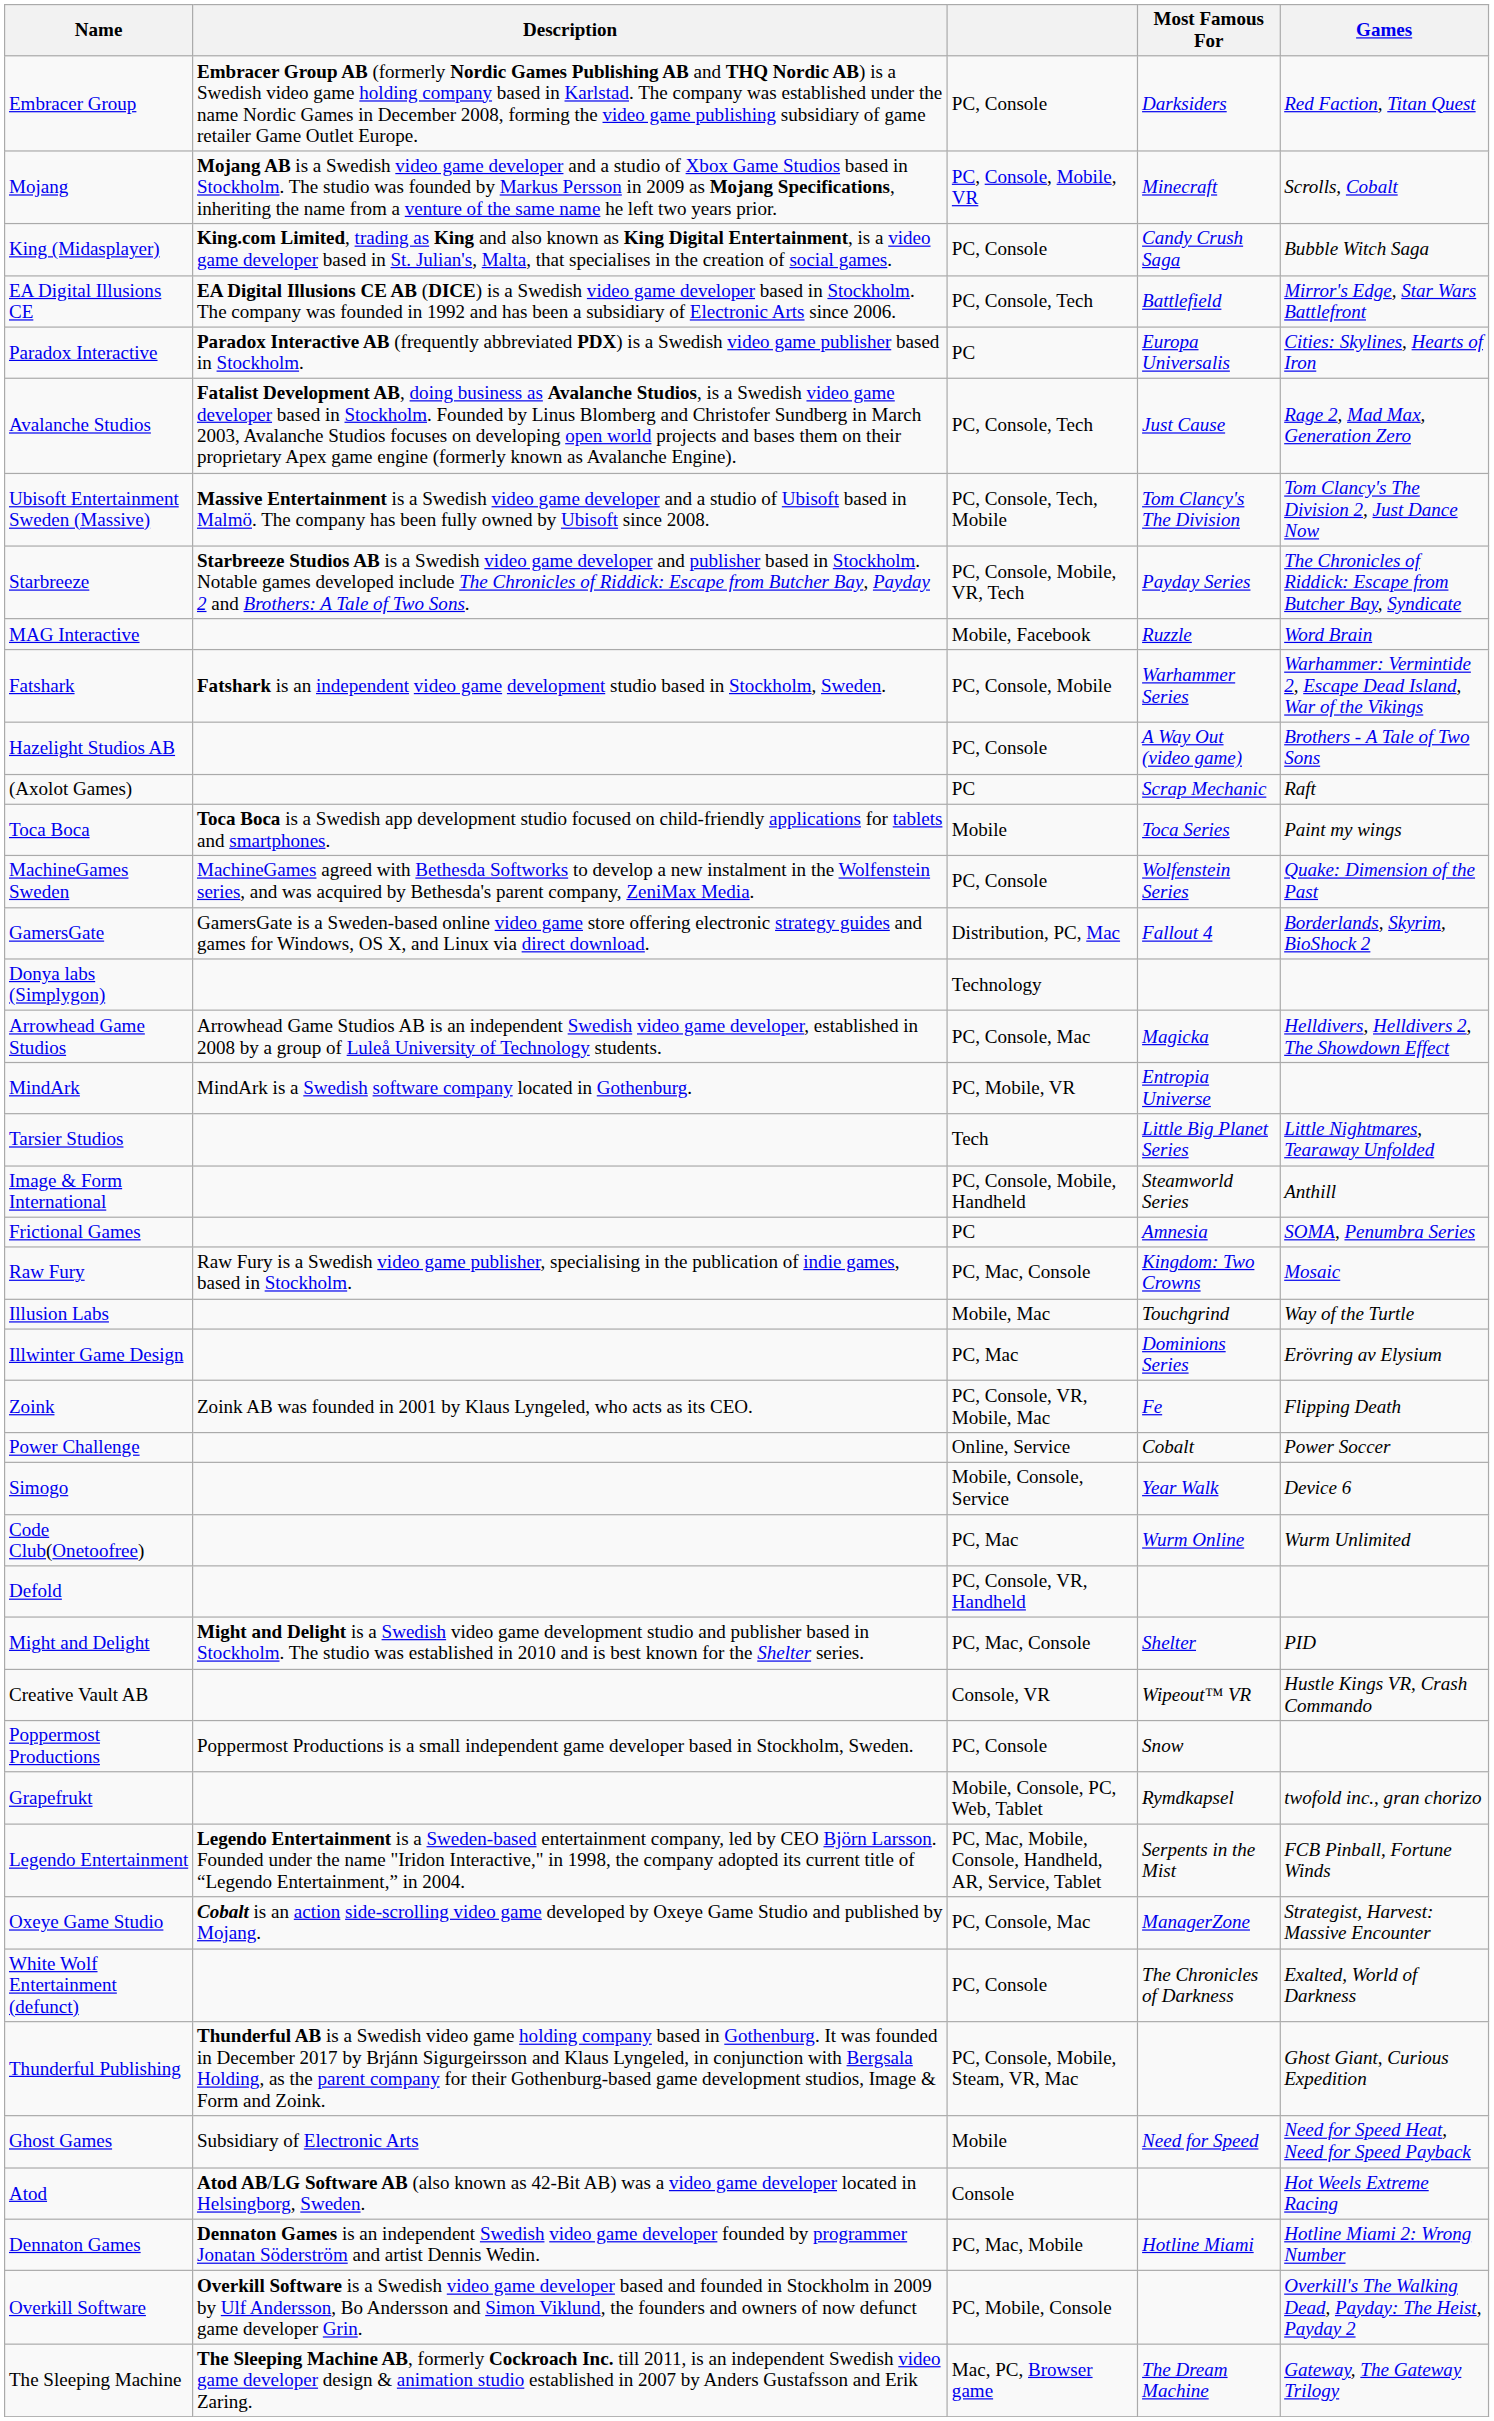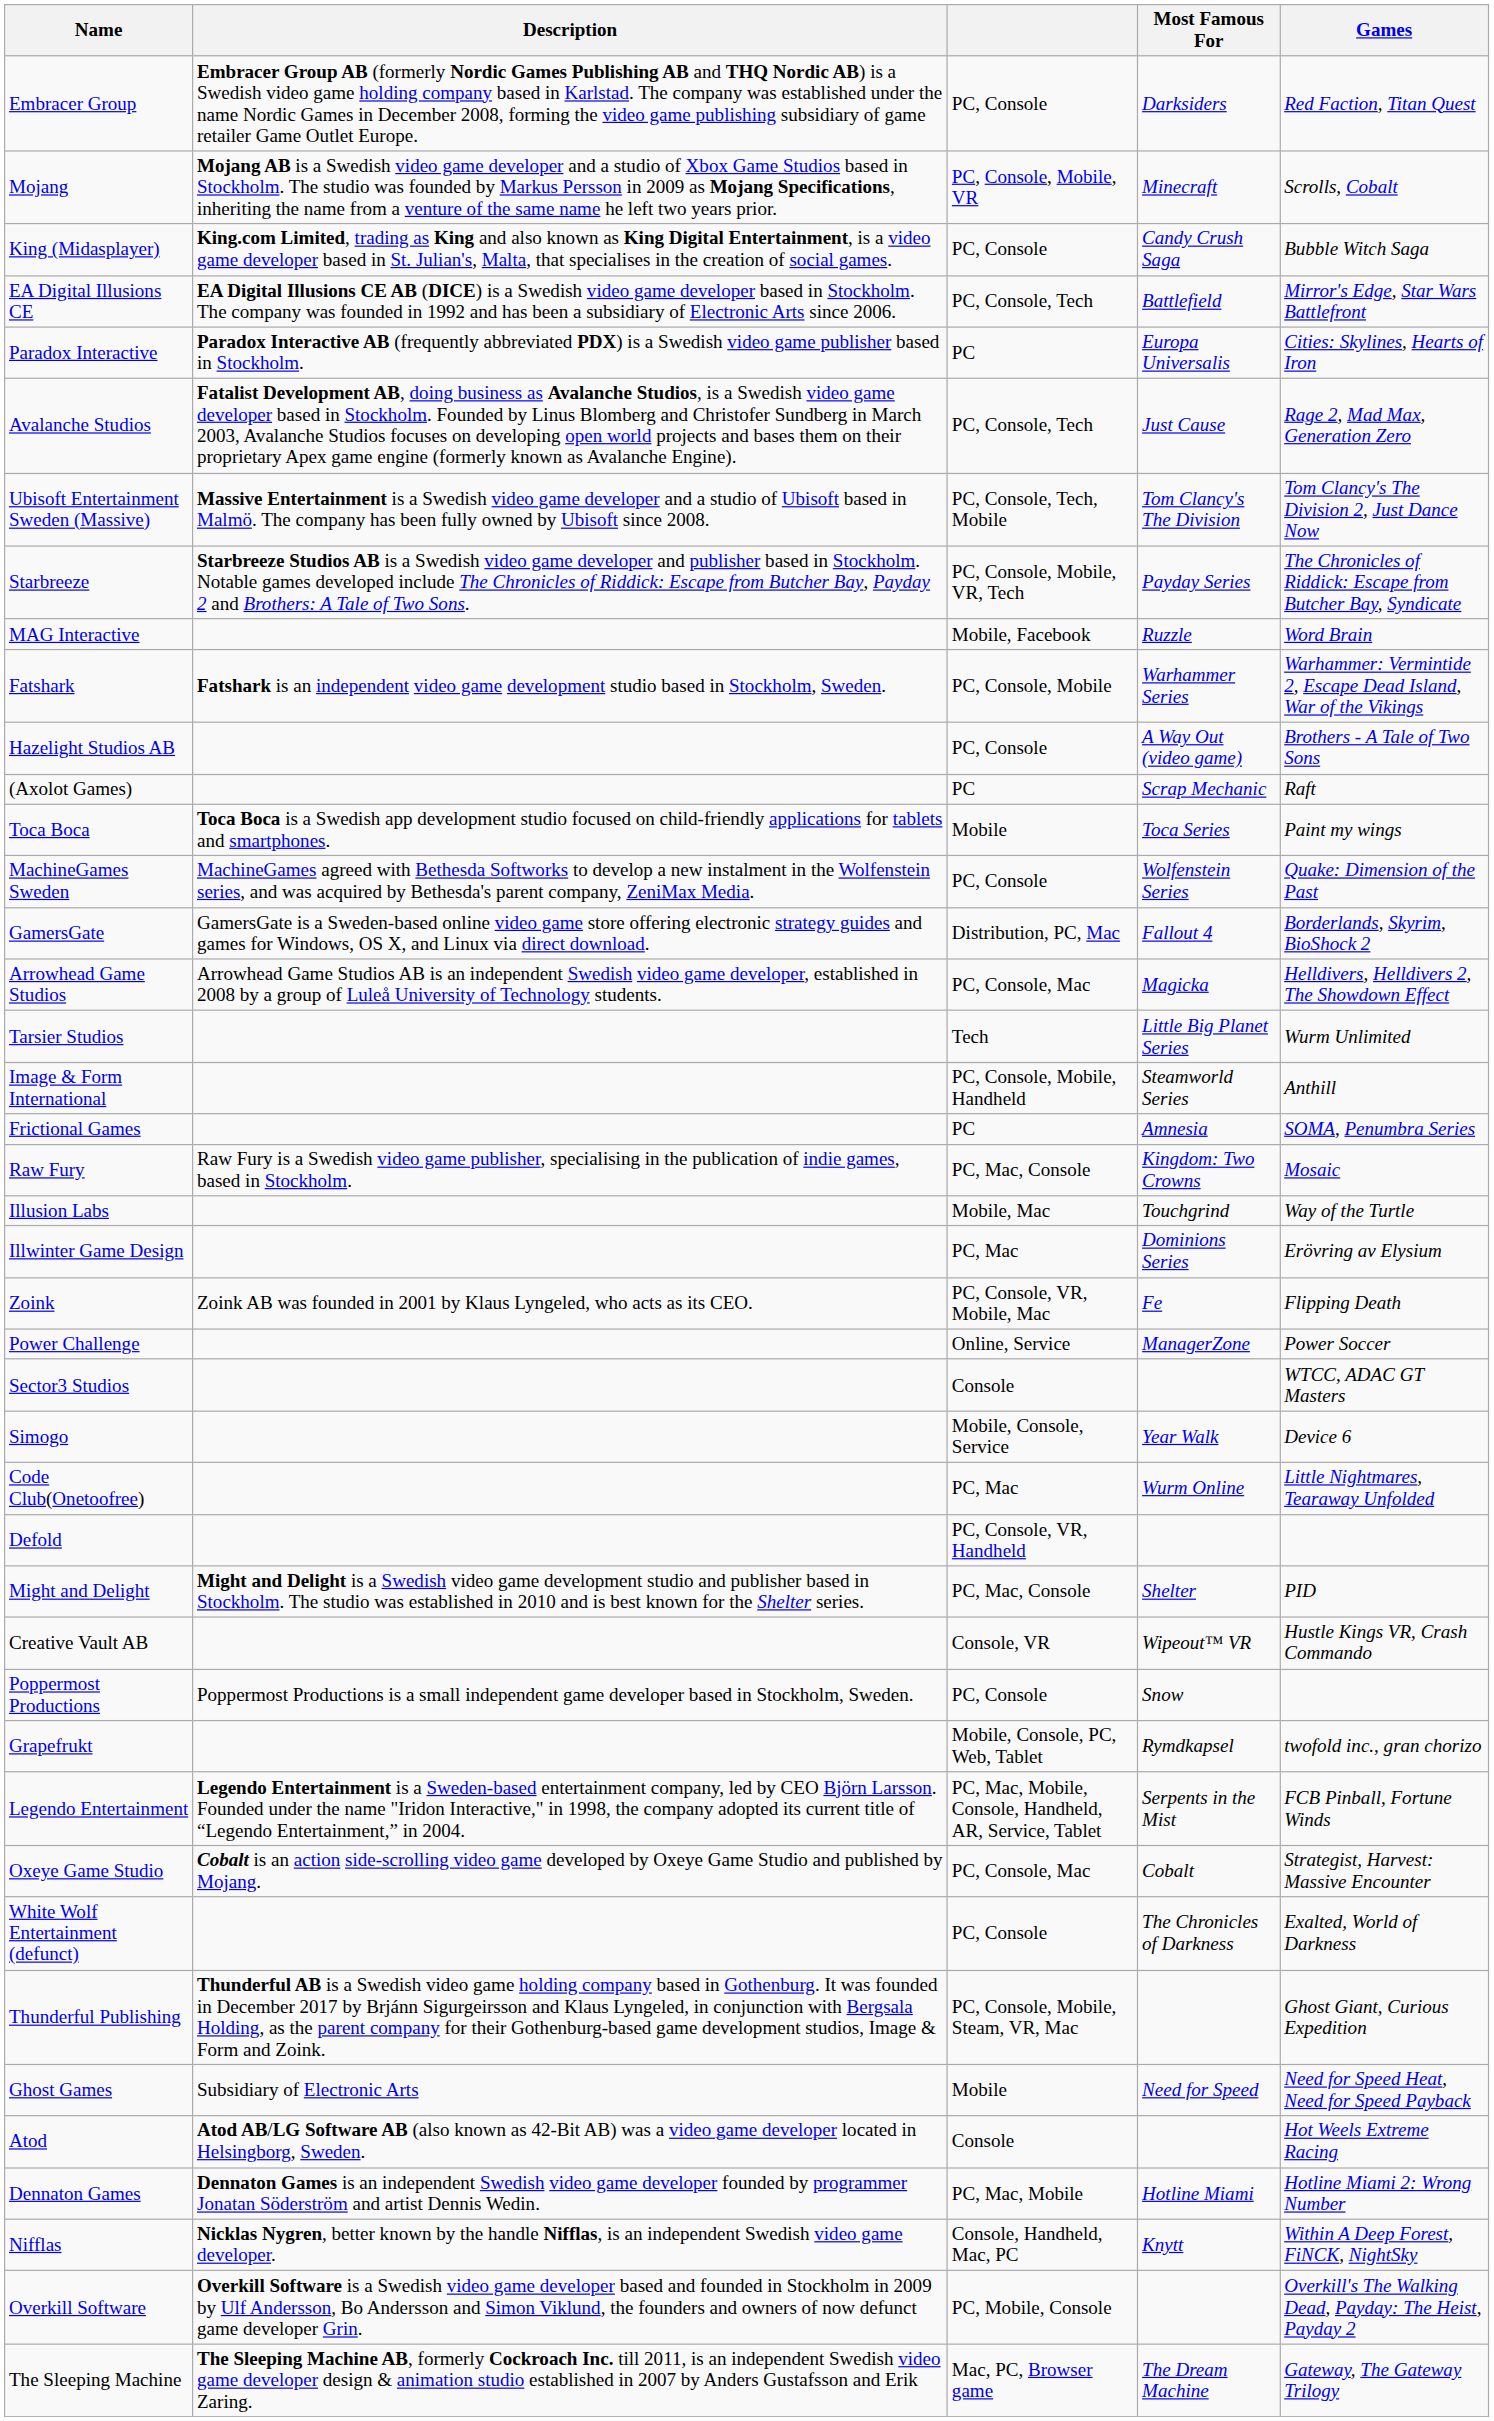- row: Donya labs (Simplygon) | Technology
- row: MindArk | MindArk is a Swedish software company located in Gothenburg. | PC, Mobile, VR | Entropia Universe
Tarsier Studios | Games: Little Nightmares, Tearaway Unfolded -> Wurm Unlimited
Power Challenge | Most Famous For: Cobalt -> ManagerZone
+ row: Sector3 Studios | Console | WTCC, ADAC GT Masters
Code Club(Onetoofree) | Games: Wurm Unlimited -> Little Nightmares, Tearaway Unfolded
Oxeye Game Studio | Most Famous For: ManagerZone -> Cobalt
+ row: Nifflas | Nicklas Nygren, better known by the handle Nifflas, is an independent Swedish video game developer. | Console, Handheld, Mac, PC | Knytt | Within A Deep Forest, FiNCK, NightSky
